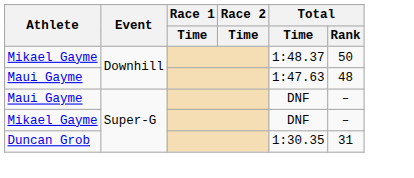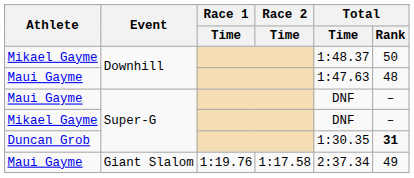Duncan Grob | Total / Rank: normal -> bold
+ row: Maui Gayme | Giant Slalom | 1:19.76 | 1:17.58 | 2:37.34 | 49
